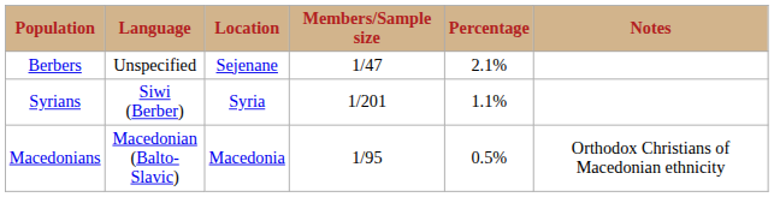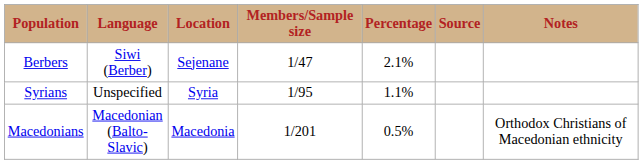+ column: Source
Berbers | Language: Unspecified -> Siwi (Berber)
Syrians | Language: Siwi (Berber) -> Unspecified
Syrians | Members/Sample size: 1/201 -> 1/95
Macedonians | Members/Sample size: 1/95 -> 1/201
